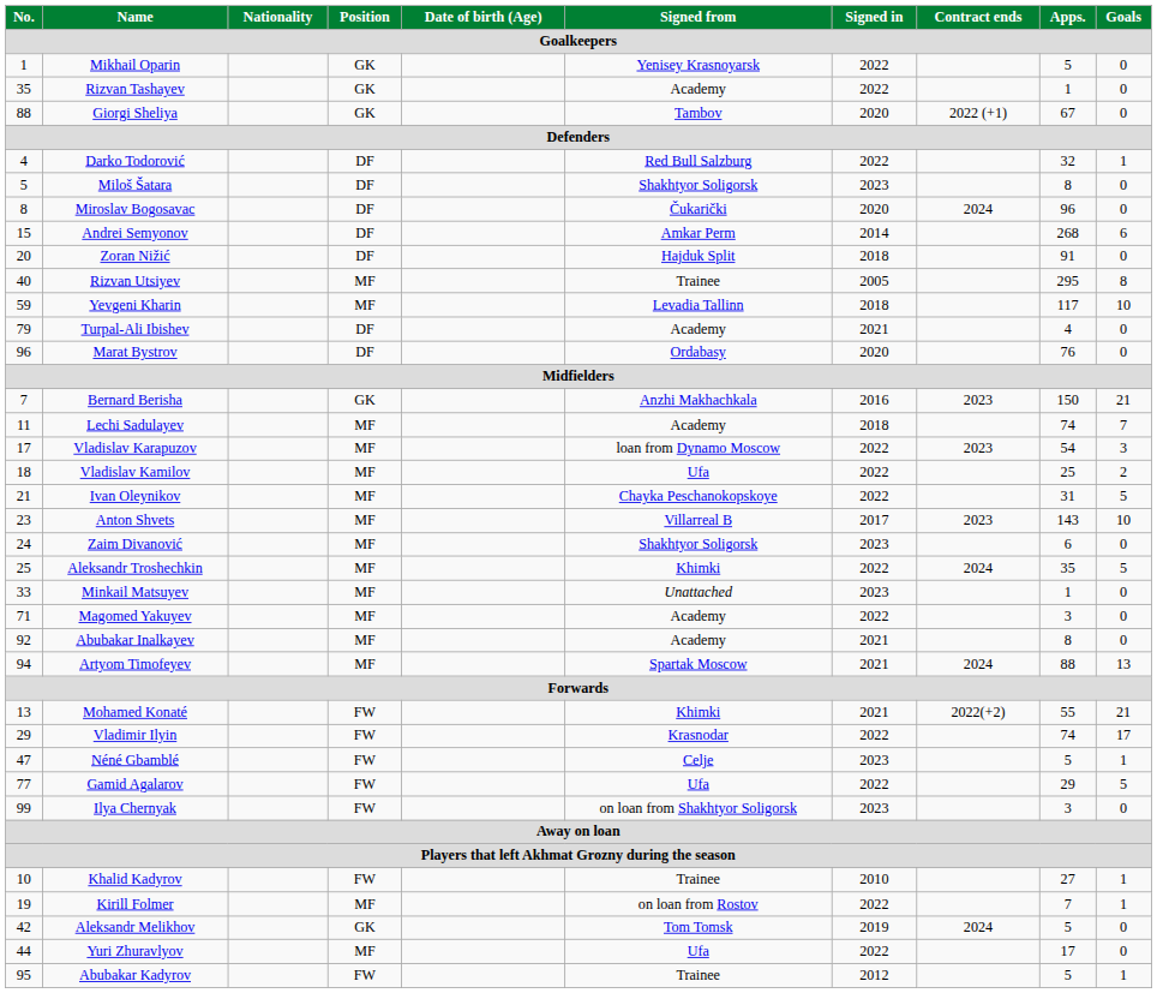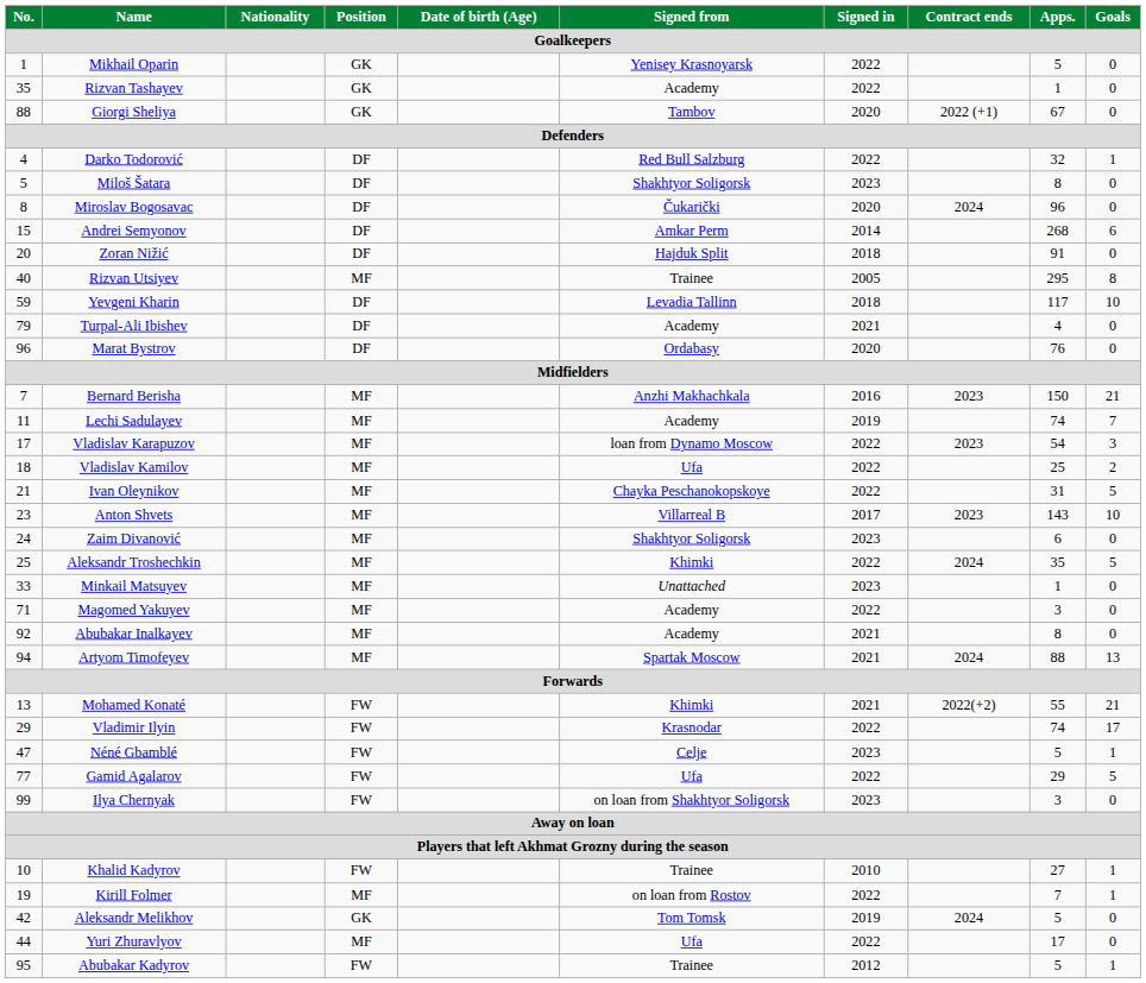Yevgeni Kharin | Position: MF -> DF
Bernard Berisha | Position: GK -> MF
Lechi Sadulayev | Signed in: 2018 -> 2019
